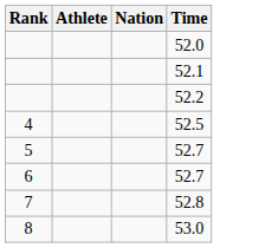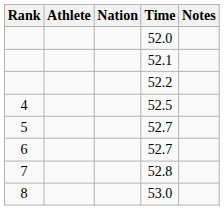+ column: Notes
